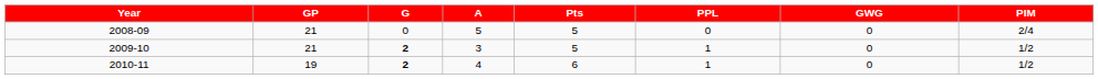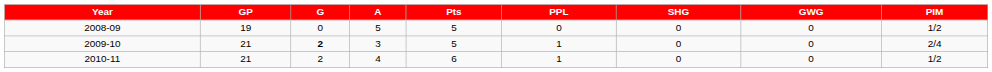+ column: SHG | 0 | 0 | 0
2008-09 | GP: 21 -> 19
2008-09 | PIM: 2/4 -> 1/2
2009-10 | PIM: 1/2 -> 2/4
2010-11 | GP: 19 -> 21
2010-11 | G: bold -> normal
